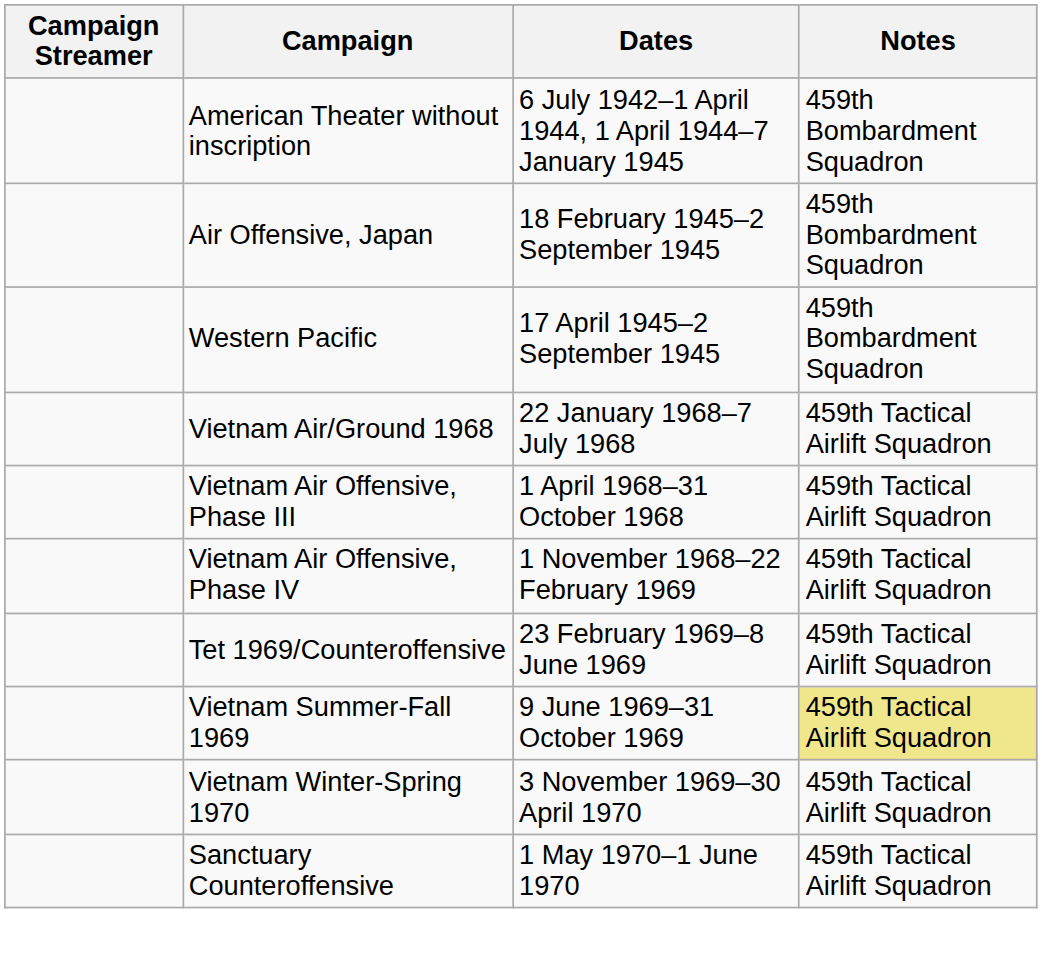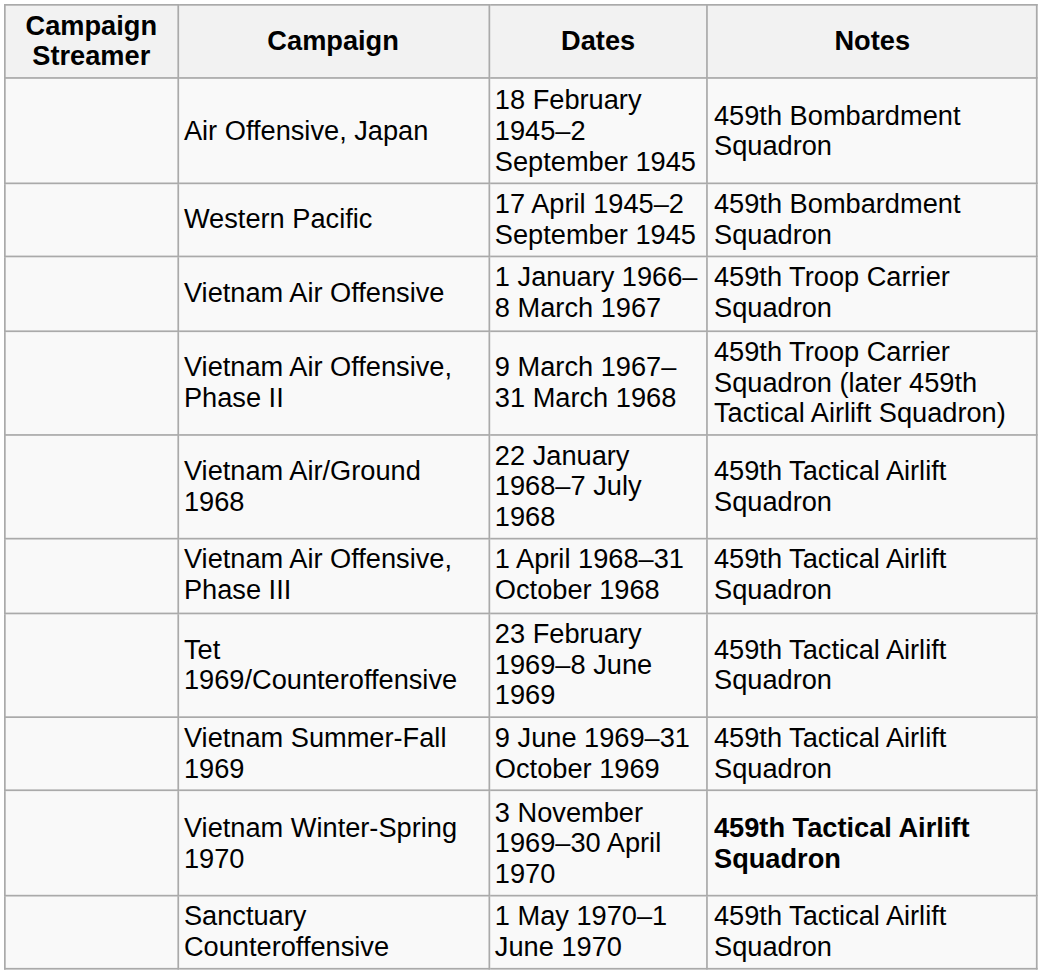- row: American Theater without inscription | 6 July 1942–1 April 1944, 1 April 1944–7 January 1945 | 459th Bombardment Squadron
+ row: Vietnam Air Offensive | 1 January 1966–8 March 1967 | 459th Troop Carrier Squadron
+ row: Vietnam Air Offensive, Phase II | 9 March 1967–31 March 1968 | 459th Troop Carrier Squadron (later 459th Tactical Airlift Squadron)
- row: Vietnam Air Offensive, Phase IV | 1 November 1968–22 February 1969 | 459th Tactical Airlift Squadron
Vietnam Summer-Fall 1969 | Notes: khaki background -> no background
Vietnam Winter-Spring 1970 | Notes: normal -> bold
